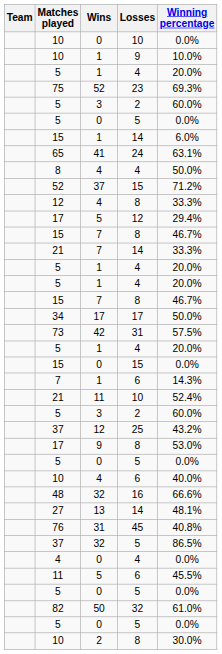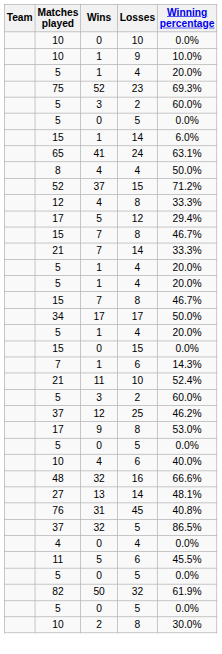- row: 73 | 42 | 31 | 57.5%
37 / 12 | Winning percentage: 43.2% -> 46.2%
82 | Winning percentage: 61.0% -> 61.9%
